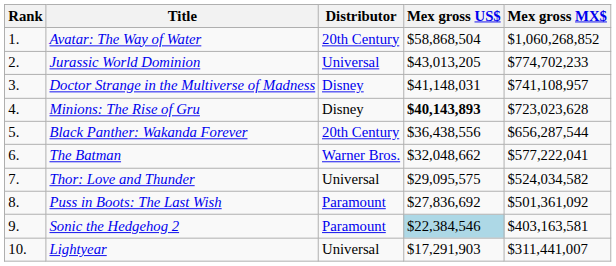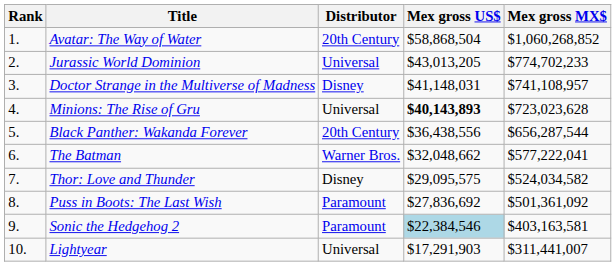Minions: The Rise of Gru | Distributor: Disney -> Universal
Thor: Love and Thunder | Distributor: Universal -> Disney
